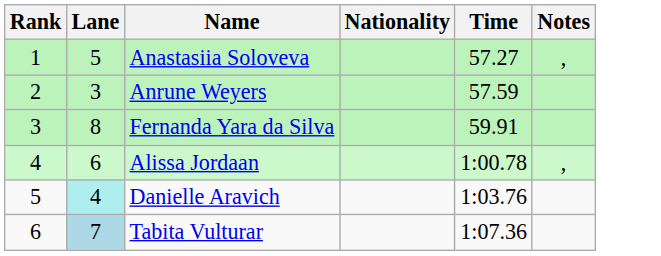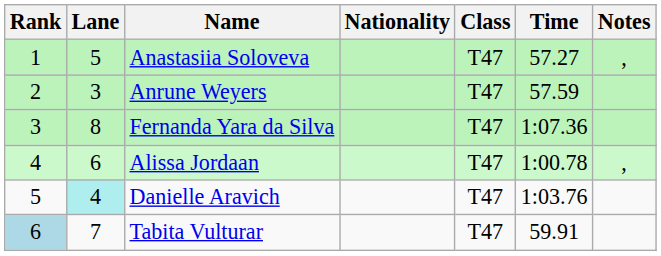+ column: Class | T47 | T47 | T47 | T47 | T47 | T47
Fernanda Yara da Silva | Time: 59.91 -> 1:07.36
Tabita Vulturar | Rank: no background -> lightblue background
Tabita Vulturar | Lane: lightblue background -> no background
Tabita Vulturar | Time: 1:07.36 -> 59.91
